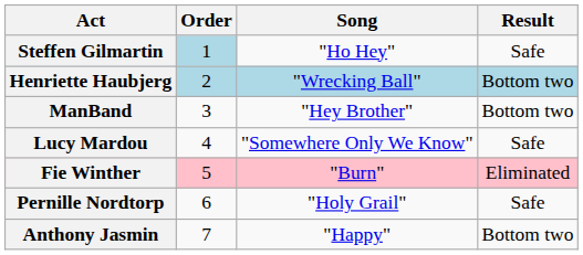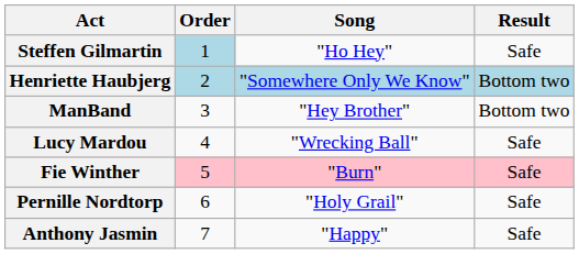Henriette Haubjerg | Song: "Wrecking Ball" -> "Somewhere Only We Know"
Lucy Mardou | Song: "Somewhere Only We Know" -> "Wrecking Ball"
Fie Winther | Result: Eliminated -> Safe
Anthony Jasmin | Result: Bottom two -> Safe
